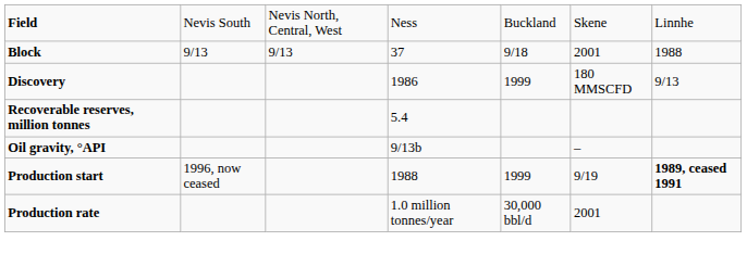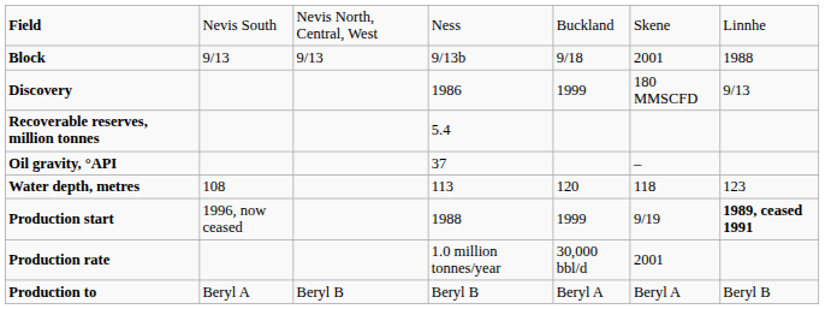Block | column 4: 37 -> 9/13b
Oil gravity, °API | column 4: 9/13b -> 37
+ row: Water depth, metres | 108 | 113 | 120 | 118 | 123
+ row: Production to | Beryl A | Beryl B | Beryl B | Beryl A | Beryl A | Beryl B
